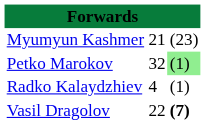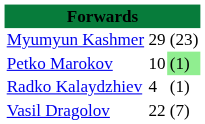Myumyun Kashmer | column 2: 21 -> 29
Petko Marokov | column 2: 32 -> 10
Vasil Dragolov | column 3: bold -> normal
